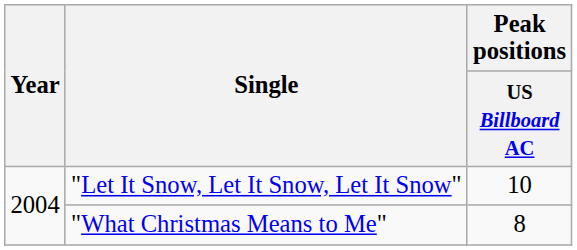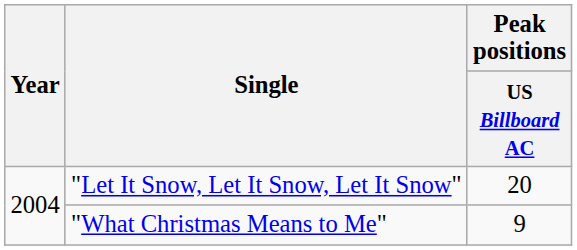"Let It Snow, Let It Snow, Let It Snow" | Peak positions / US Billboard AC: 10 -> 20
"What Christmas Means to Me" | Peak positions / US Billboard AC: 8 -> 9
